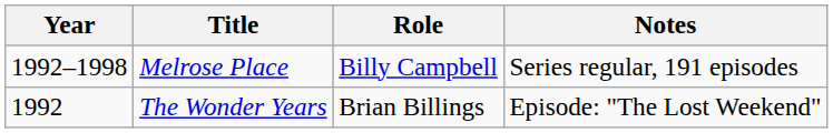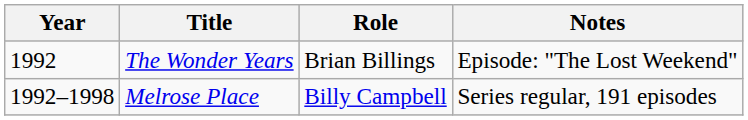rows swapped: The Wonder Years <-> Melrose Place
